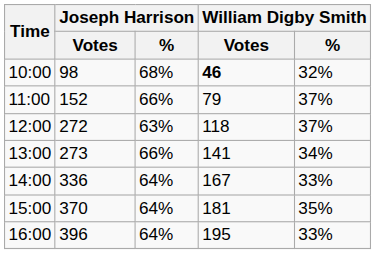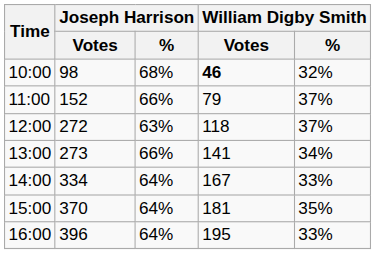14:00 | Joseph Harrison / Votes: 336 -> 334
